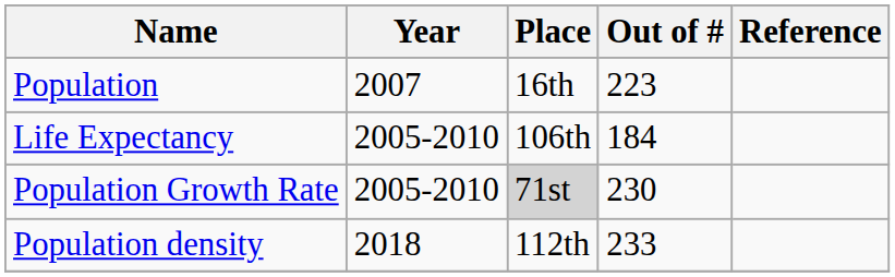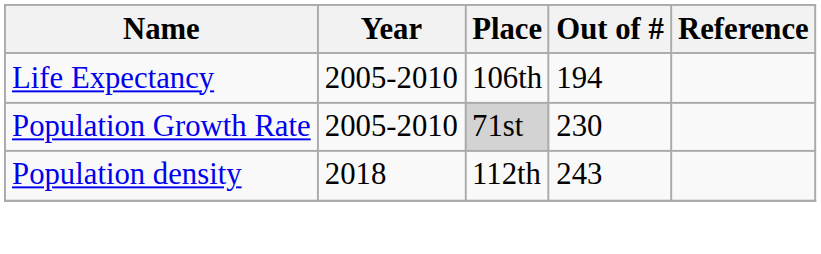- row: Population | 2007 | 16th | 223
Life Expectancy | Out of #: 184 -> 194
Population density | Out of #: 233 -> 243
